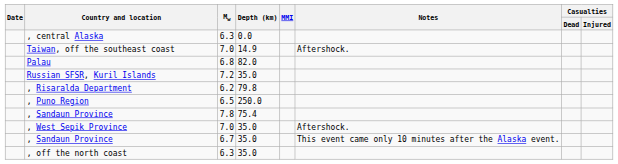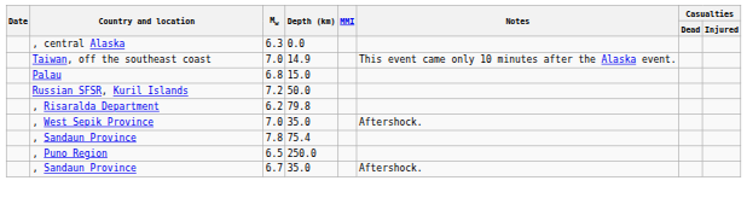Taiwan, off the southeast coast | Notes: Aftershock. -> This event came only 10 minutes after the Alaska event.
Palau | Depth (km): 82.0 -> 15.0
Russian SFSR, Kuril Islands | Depth (km): 35.0 -> 50.0
rows swapped: , Puno Region <-> , West Sepik Province
, Sandaun Province / 6.7 | Notes: This event came only 10 minutes after the Alaska event. -> Aftershock.
- row: , off the north coast | 6.3 | 35.0
